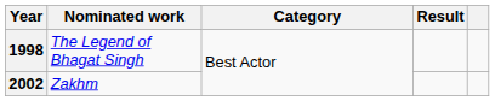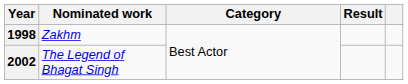1998 | Nominated work: The Legend of Bhagat Singh -> Zakhm
2002 | Nominated work: Zakhm -> The Legend of Bhagat Singh
